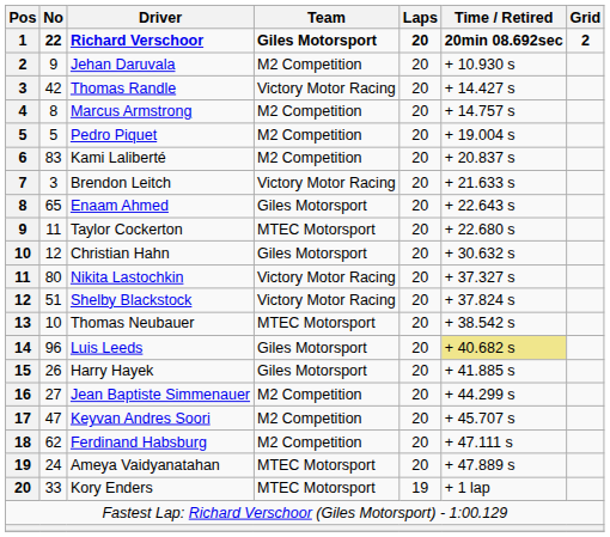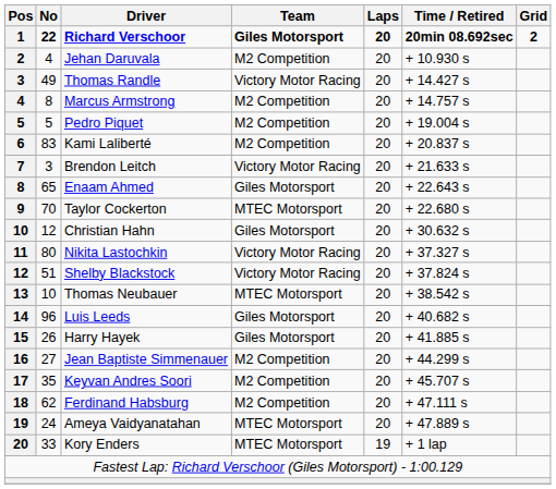Jehan Daruvala | No: 9 -> 4
Thomas Randle | No: 42 -> 49
Taylor Cockerton | No: 11 -> 70
Luis Leeds | Time / Retired: khaki background -> no background
Keyvan Andres Soori | No: 47 -> 35
